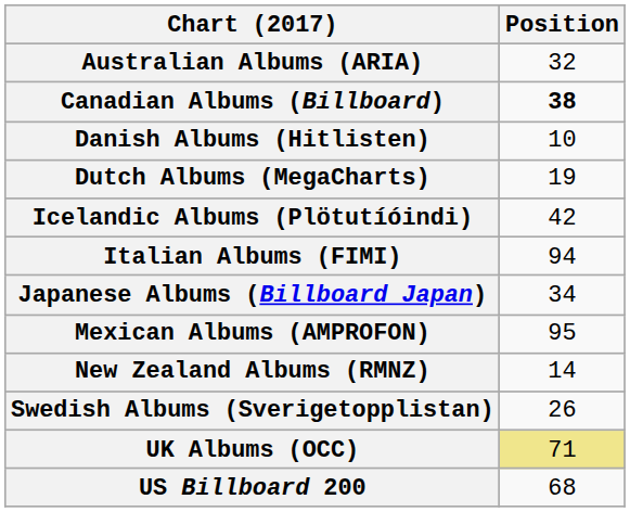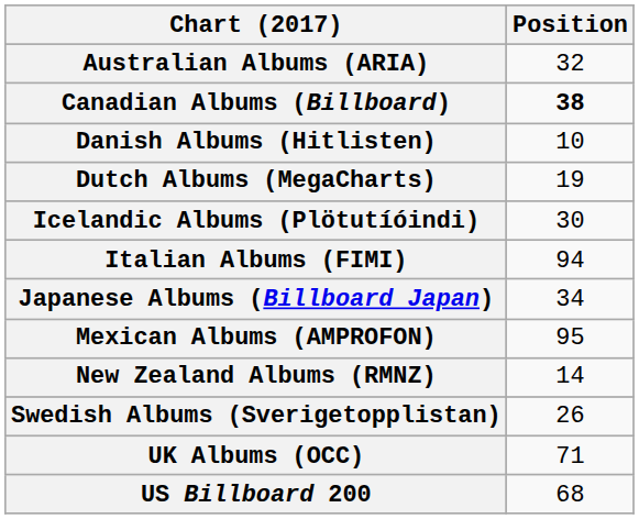Icelandic Albums (Plötutíóindi) | Position: 42 -> 30
UK Albums (OCC) | Position: khaki background -> no background
